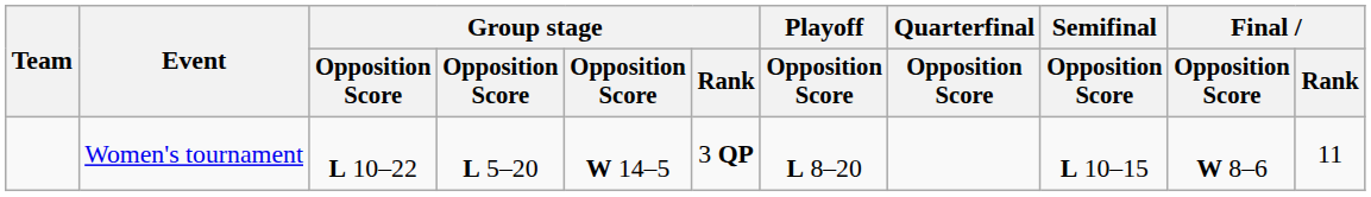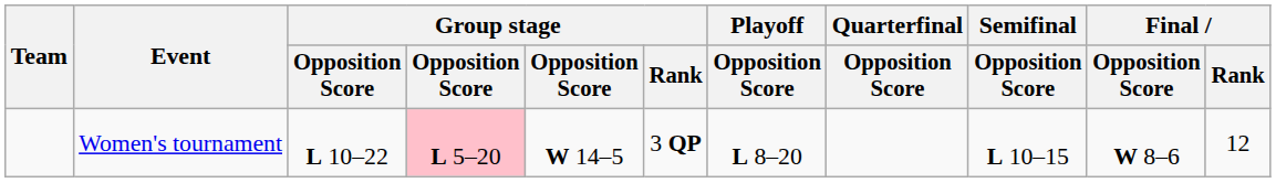Women's tournament | column 4: no background -> pink background
Women's tournament | Final / Rank: 11 -> 12
